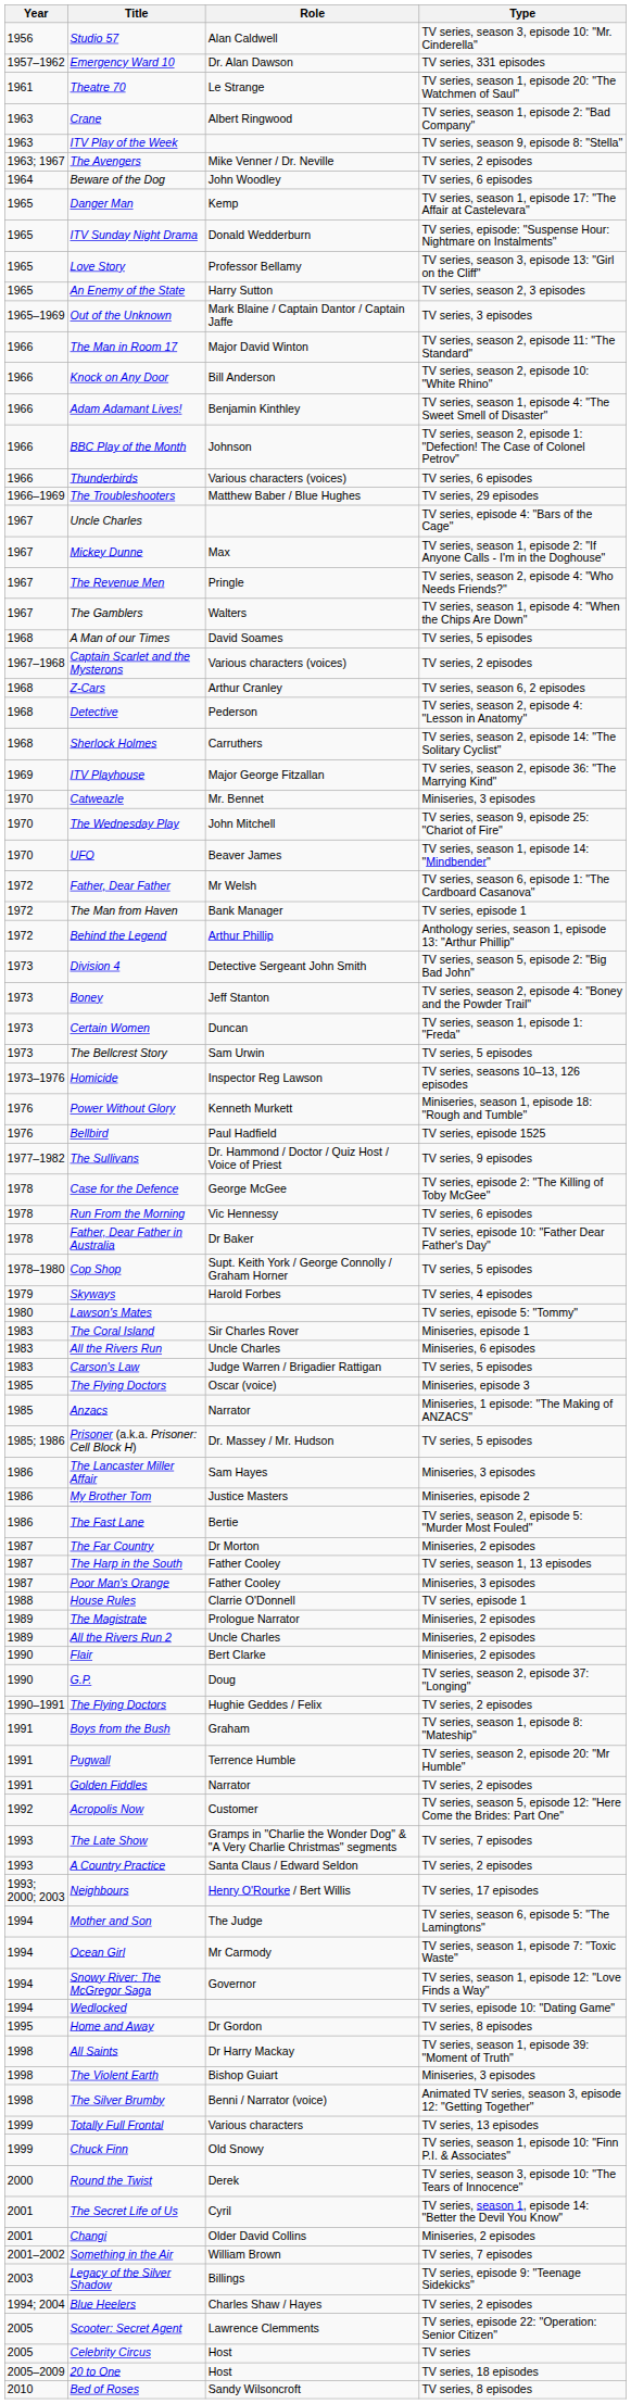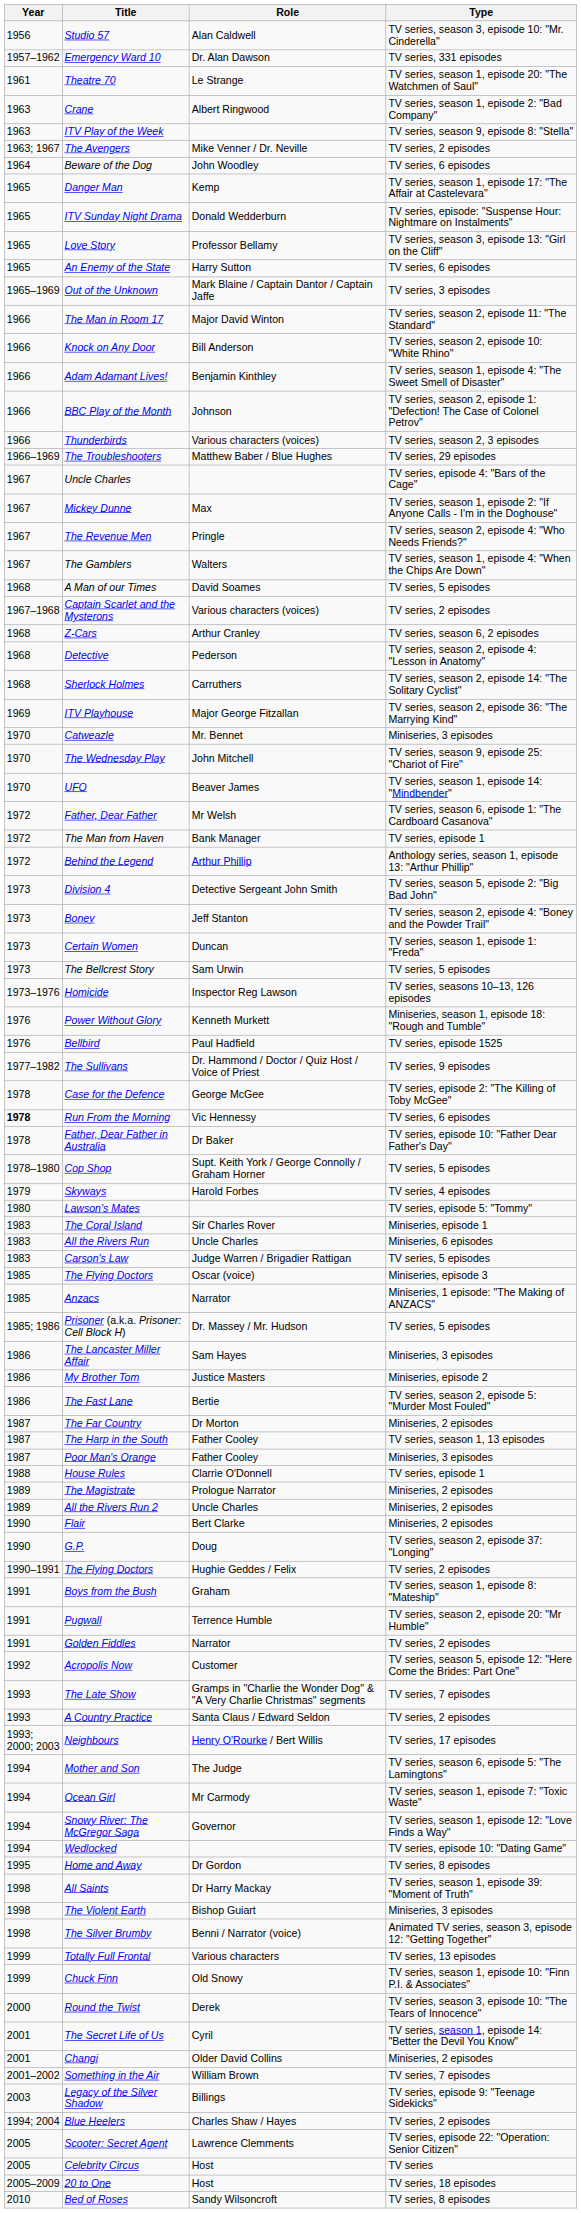An Enemy of the State | Type: TV series, season 2, 3 episodes -> TV series, 6 episodes
Thunderbirds | Type: TV series, 6 episodes -> TV series, season 2, 3 episodes
Run From the Morning | Year: normal -> bold
